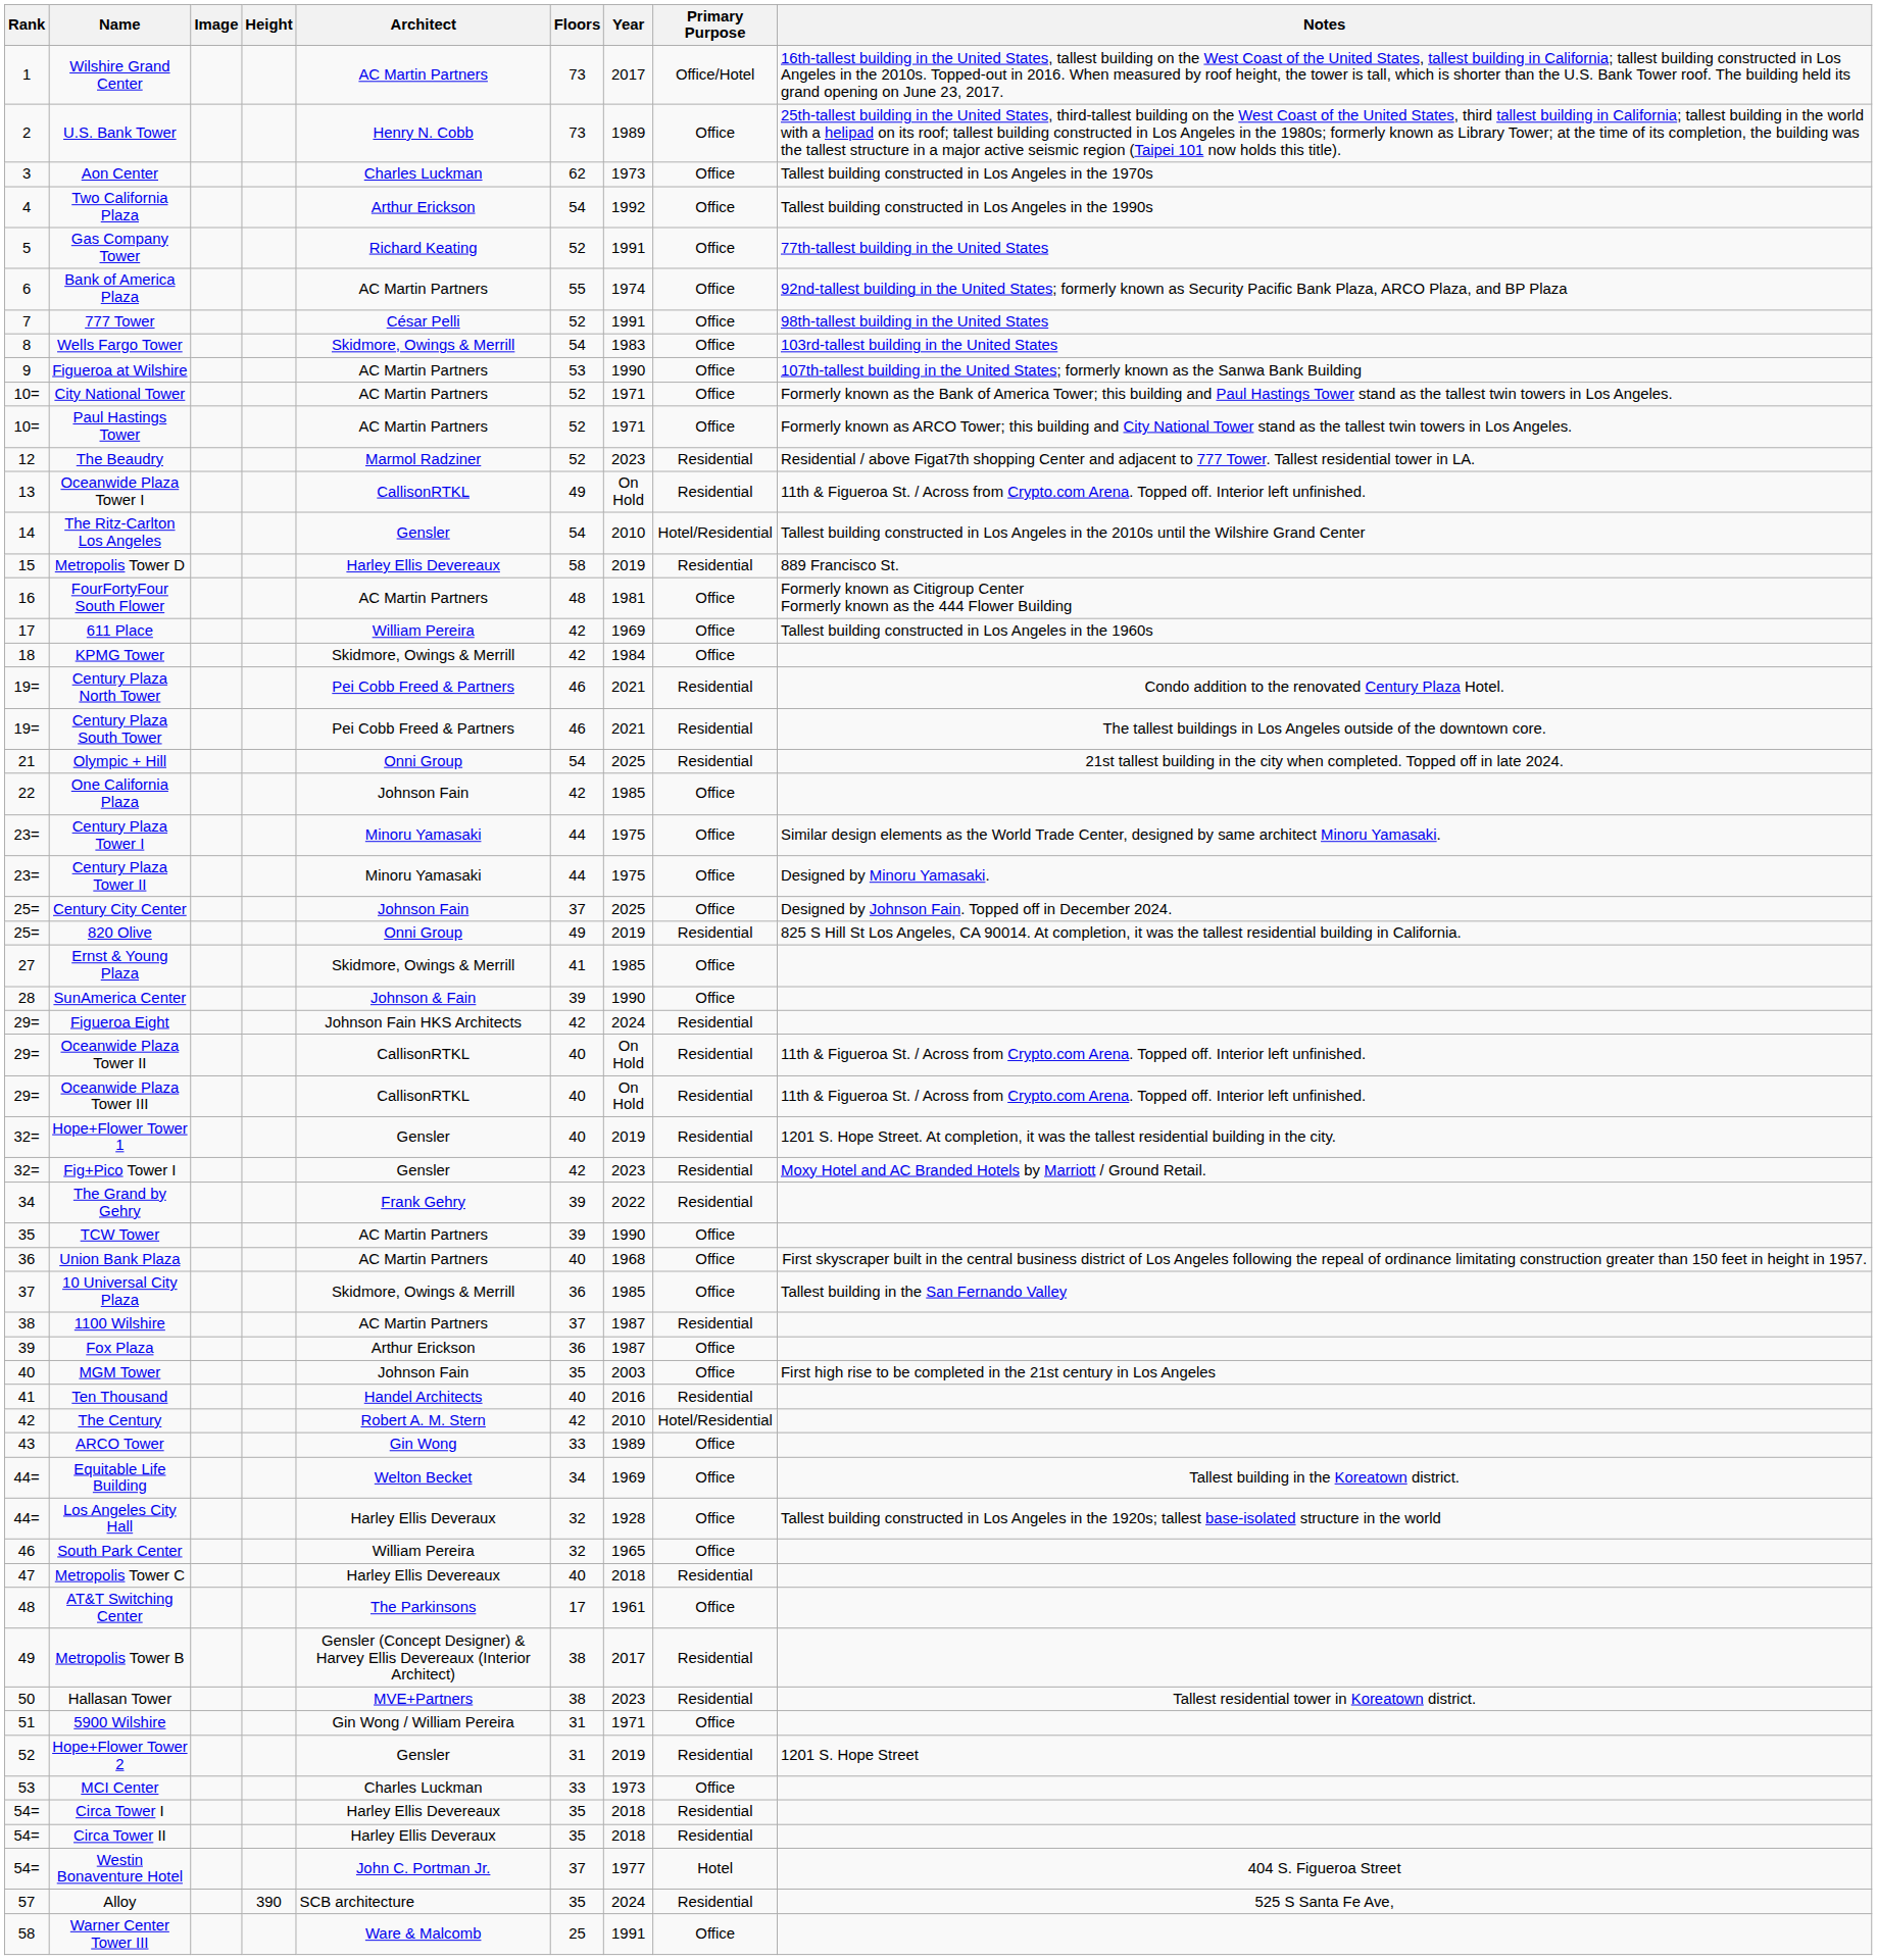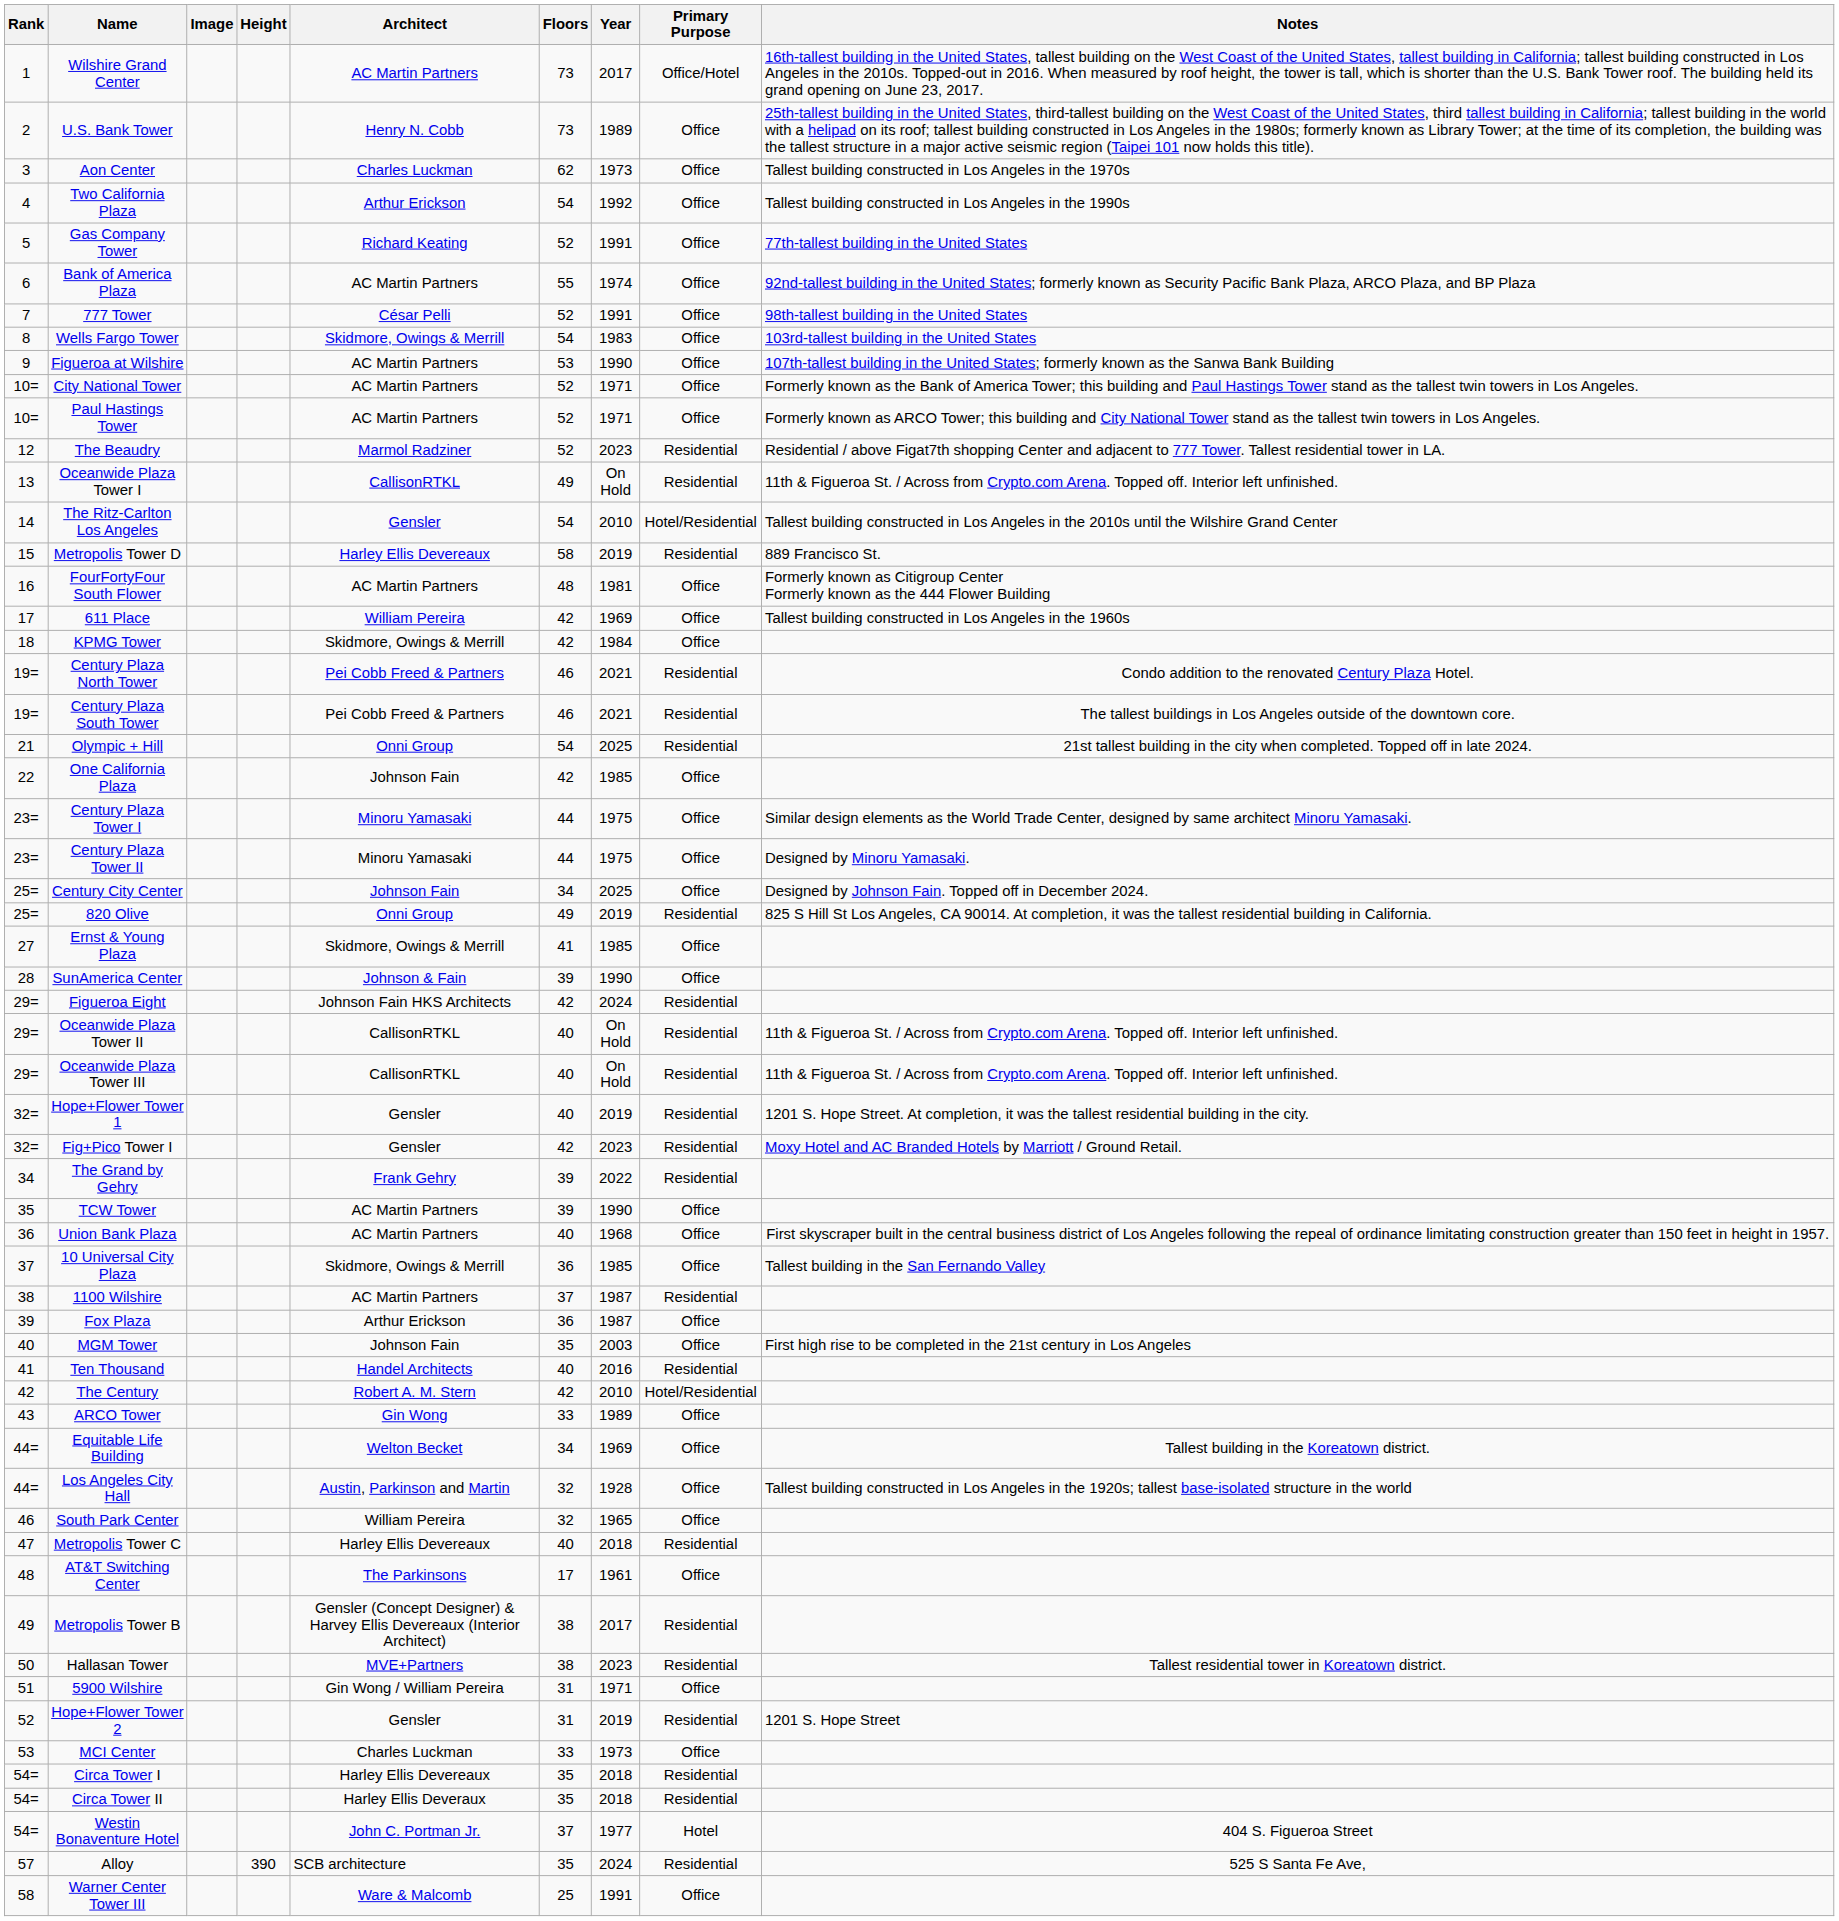Century City Center | Floors: 37 -> 34
Los Angeles City Hall | Architect: Harley Ellis Deveraux -> Austin, Parkinson and Martin
